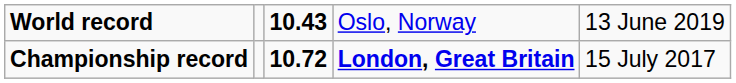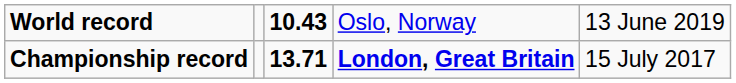Championship record | column 3: 10.72 -> 13.71
